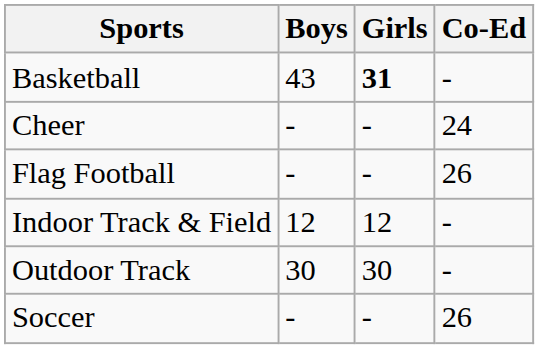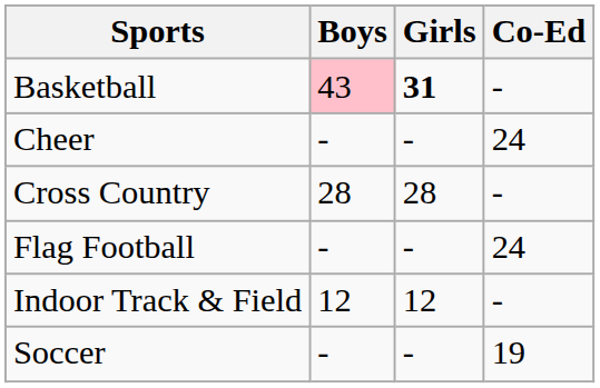Basketball | Boys: no background -> pink background
+ row: Cross Country | 28 | 28 | -
Flag Football | Co-Ed: 26 -> 24
- row: Outdoor Track | 30 | 30 | -
Soccer | Co-Ed: 26 -> 19
